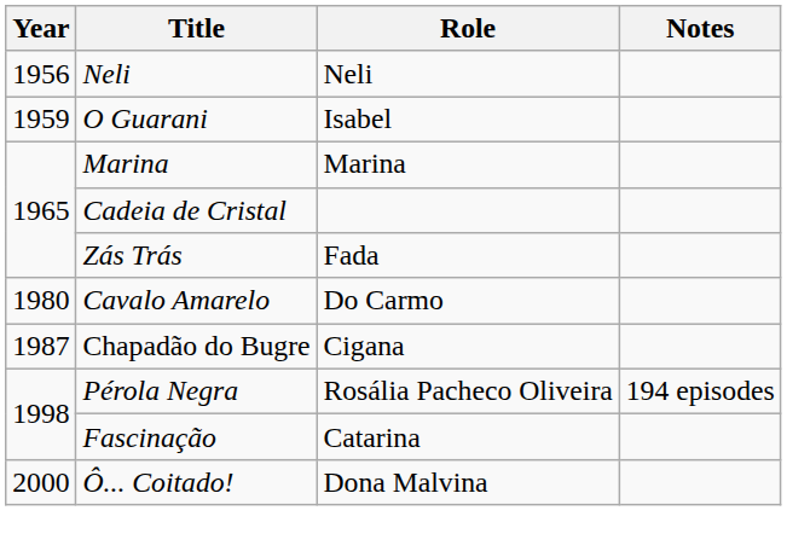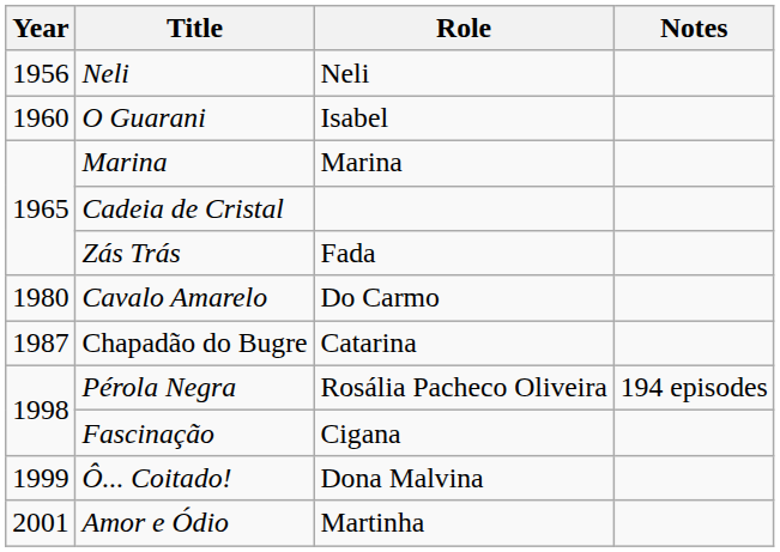O Guarani | Year: 1959 -> 1960
Chapadão do Bugre | Role: Cigana -> Catarina
Fascinação | Role: Catarina -> Cigana
Ô... Coitado! | Year: 2000 -> 1999
+ row: 2001 | Amor e Ódio | Martinha
